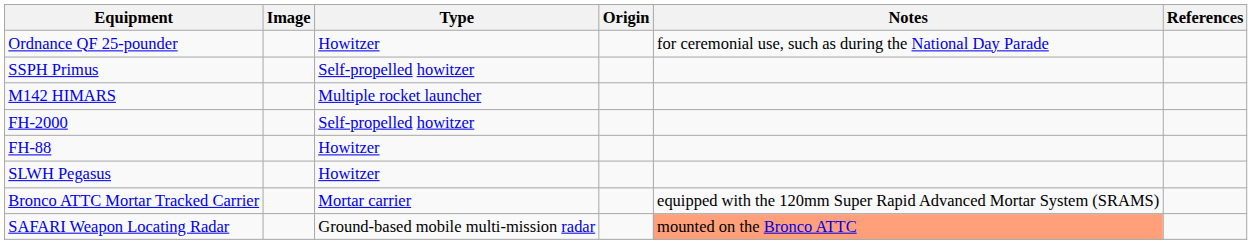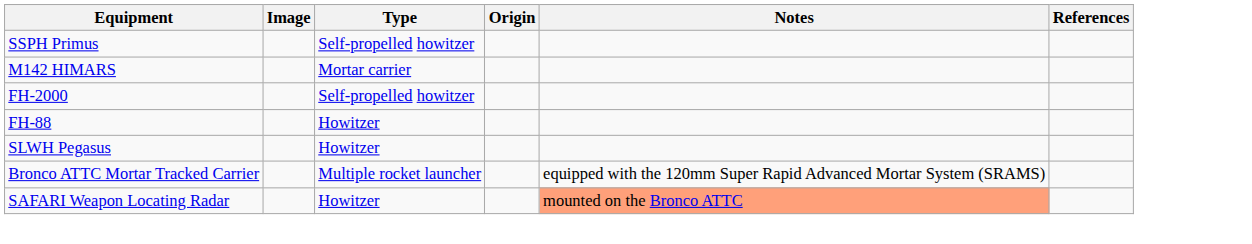- row: Ordnance QF 25-pounder | Howitzer | for ceremonial use, such as during the National Day Parade
M142 HIMARS | Type: Multiple rocket launcher -> Mortar carrier
Bronco ATTC Mortar Tracked Carrier | Type: Mortar carrier -> Multiple rocket launcher
SAFARI Weapon Locating Radar | Type: Ground-based mobile multi-mission radar -> Howitzer
